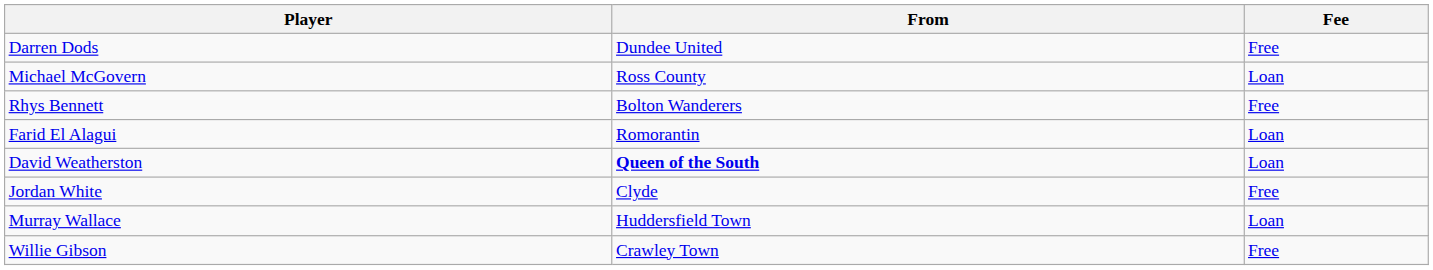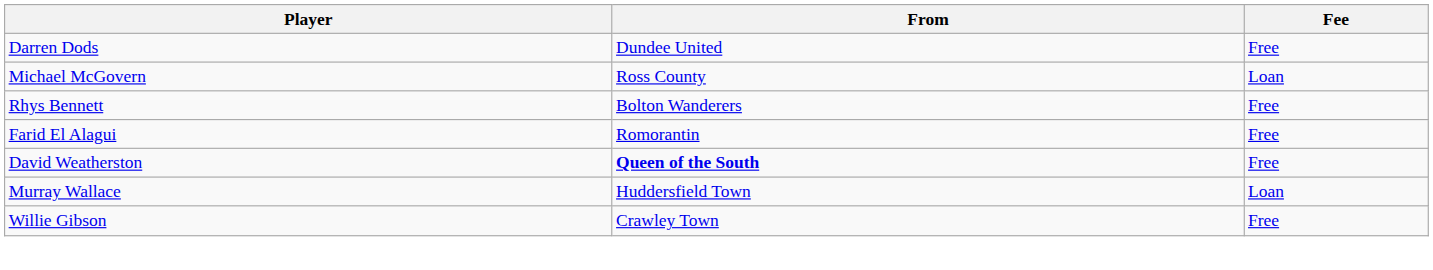Farid El Alagui | Fee: Loan -> Free
David Weatherston | Fee: Loan -> Free
- row: Jordan White | Clyde | Free
